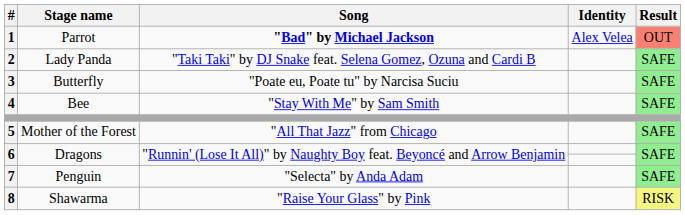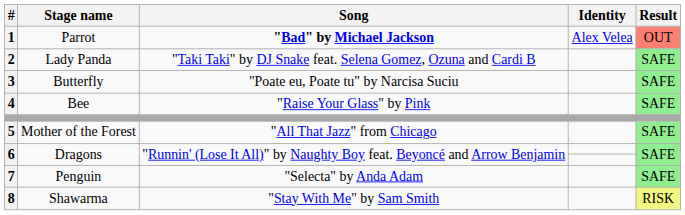4 | Song: "Stay With Me" by Sam Smith -> "Raise Your Glass" by Pink
8 | Song: "Raise Your Glass" by Pink -> "Stay With Me" by Sam Smith
